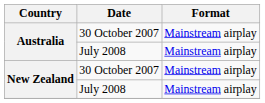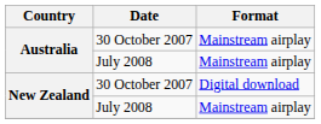New Zealand / 30 October 2007 | Format: Mainstream airplay -> Digital download
